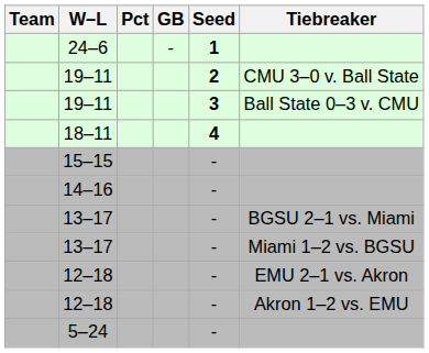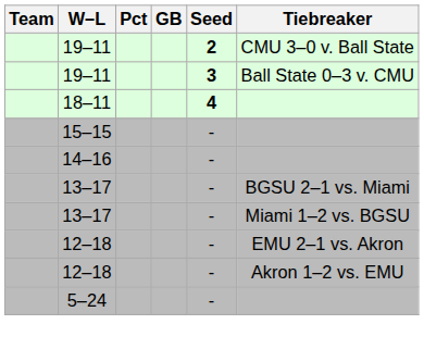- row: 24–6 | - | 1
